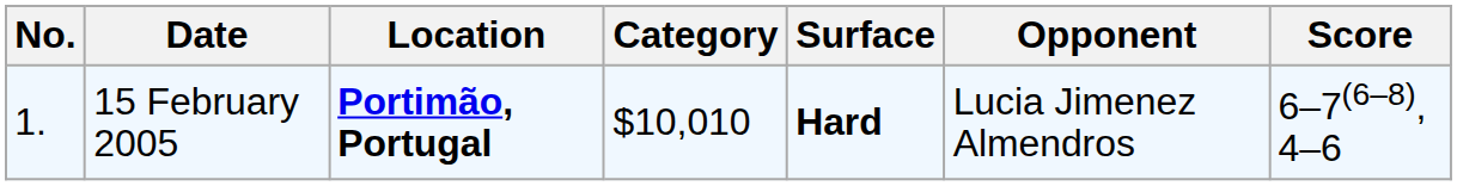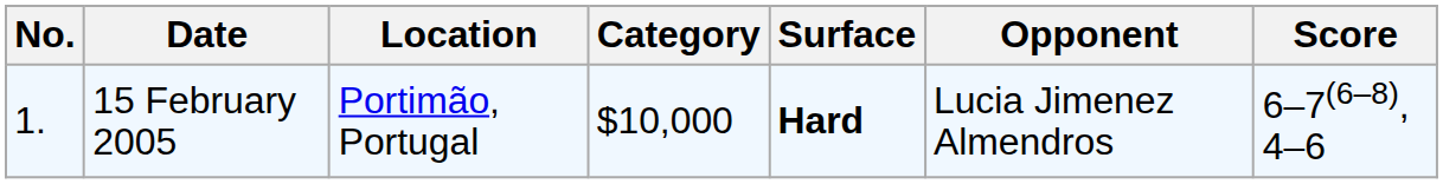15 February 2005 | Location: bold -> normal
15 February 2005 | Category: $10,010 -> $10,000
